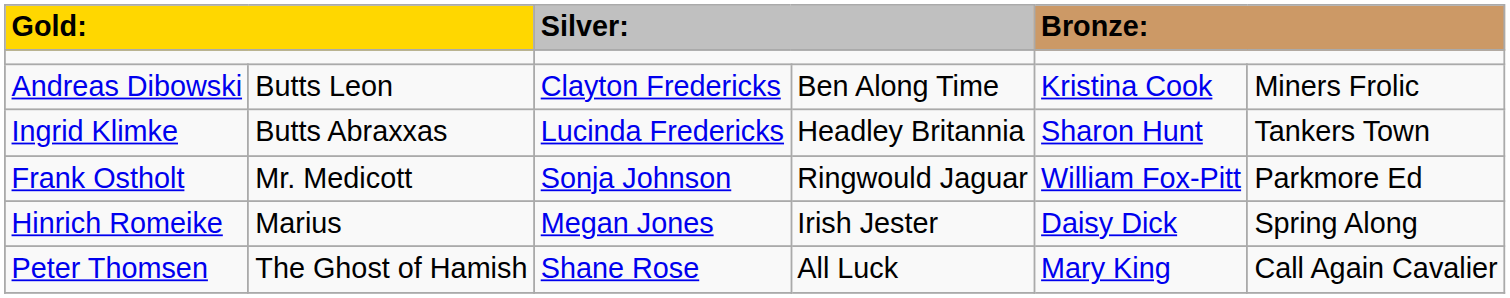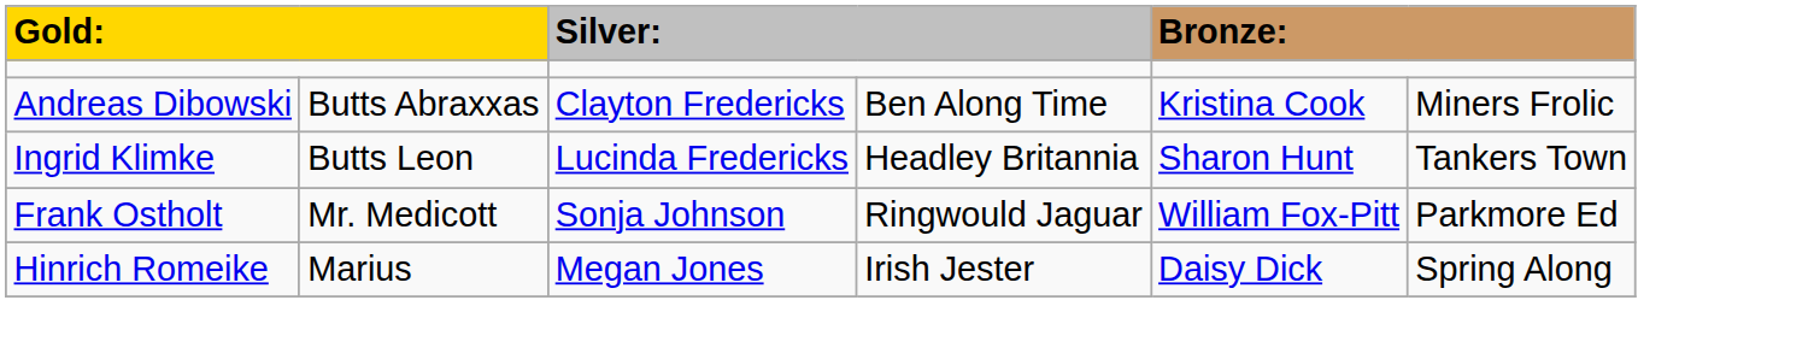Andreas Dibowski | column 2: Butts Leon -> Butts Abraxxas
Ingrid Klimke | column 2: Butts Abraxxas -> Butts Leon
- row: Peter Thomsen | The Ghost of Hamish | Shane Rose | All Luck | Mary King | Call Again Cavalier
